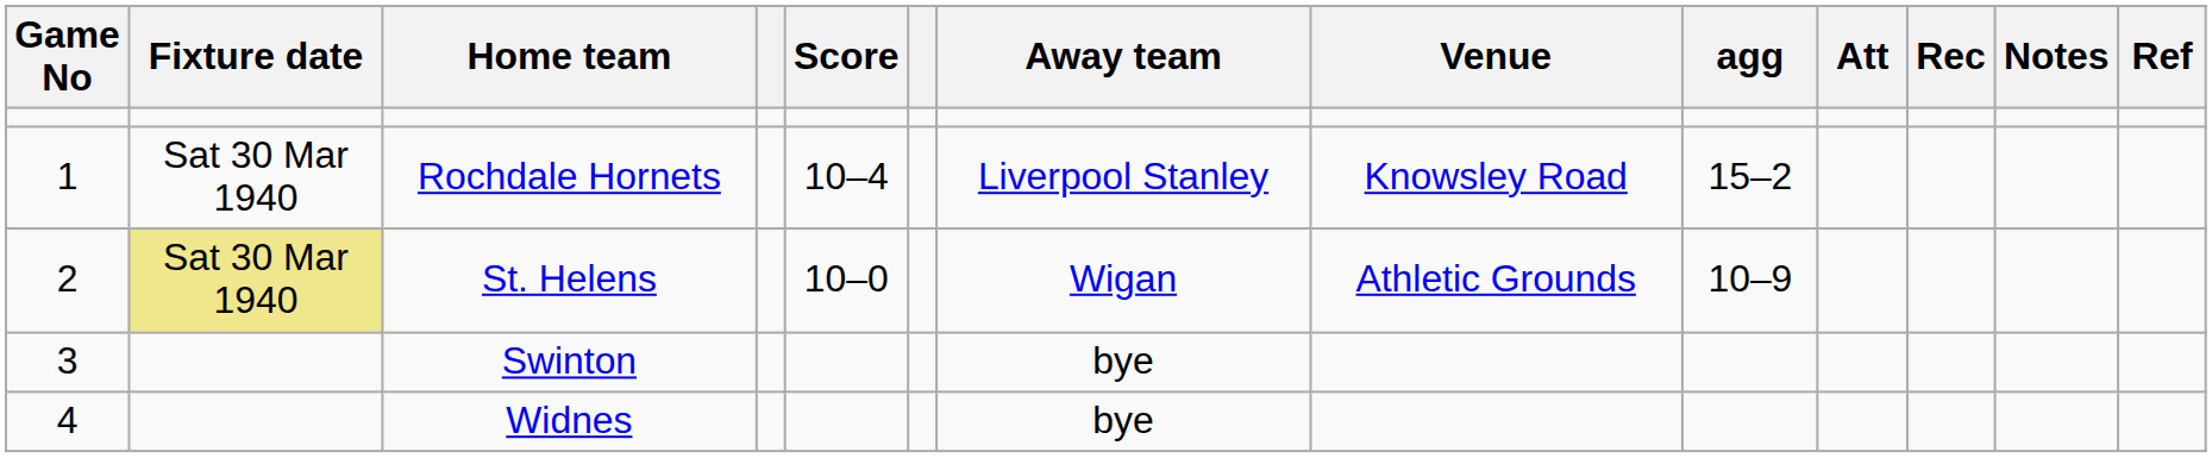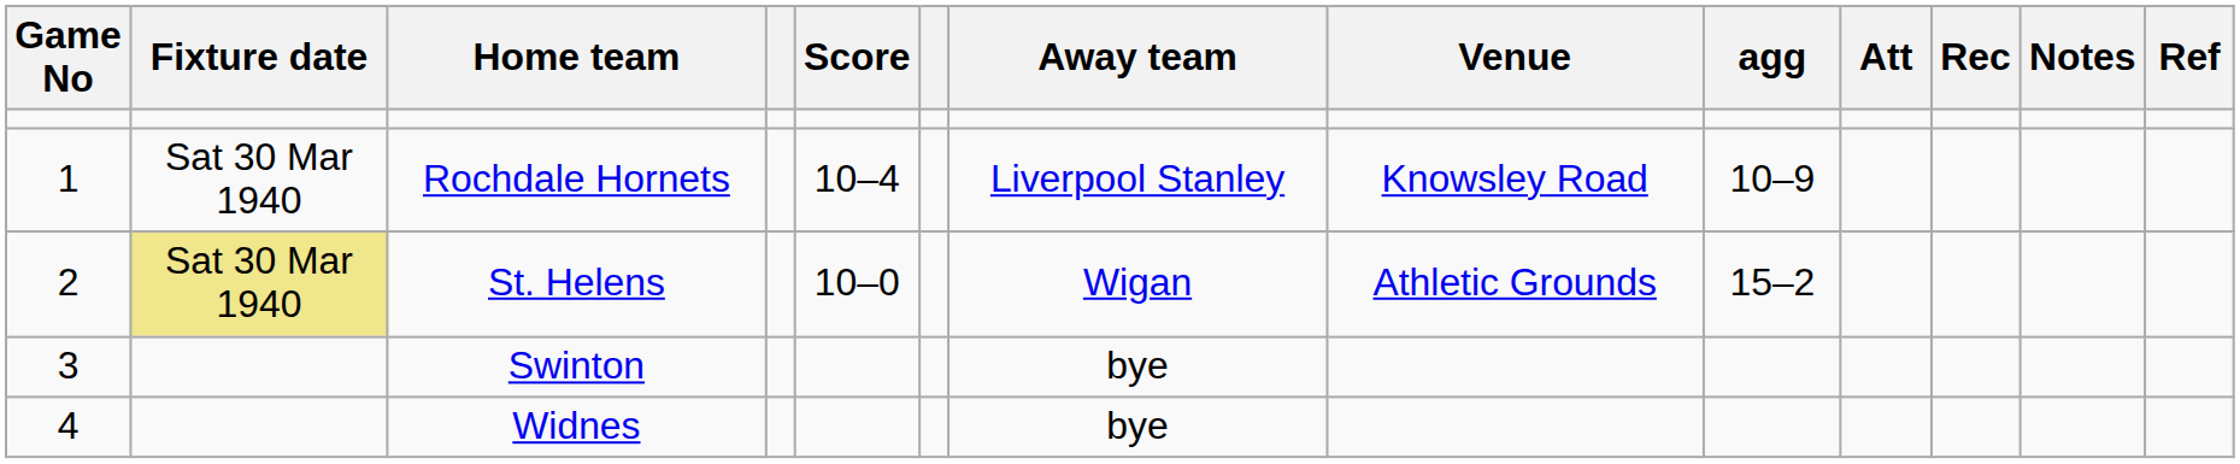Rochdale Hornets | agg: 15–2 -> 10–9
St. Helens | agg: 10–9 -> 15–2
